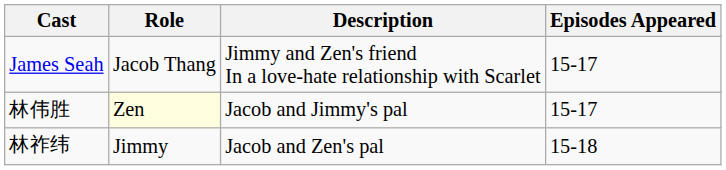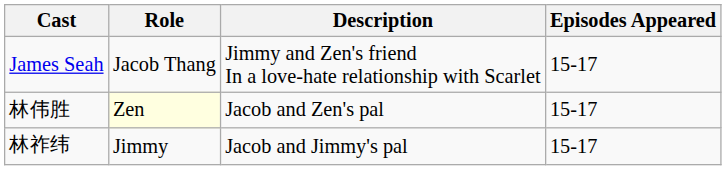林伟胜 | Description: Jacob and Jimmy's pal -> Jacob and Zen's pal
林祚纬 | Description: Jacob and Zen's pal -> Jacob and Jimmy's pal
林祚纬 | Episodes Appeared: 15-18 -> 15-17
